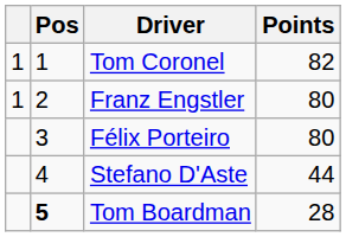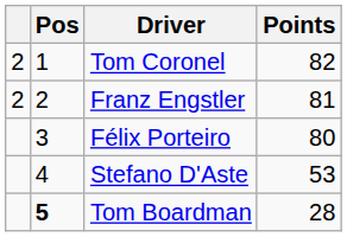Tom Coronel | column 1: 1 -> 2
Franz Engstler | column 1: 1 -> 2
Franz Engstler | Points: 80 -> 81
Stefano D'Aste | Points: 44 -> 53
